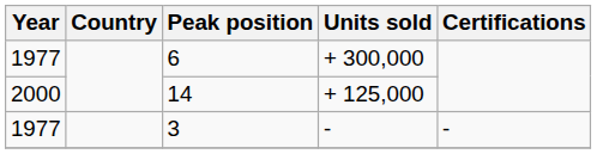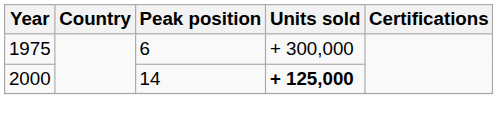6 | Year: 1977 -> 1975
14 | Units sold: normal -> bold
- row: 1977 | 3 | - | -
